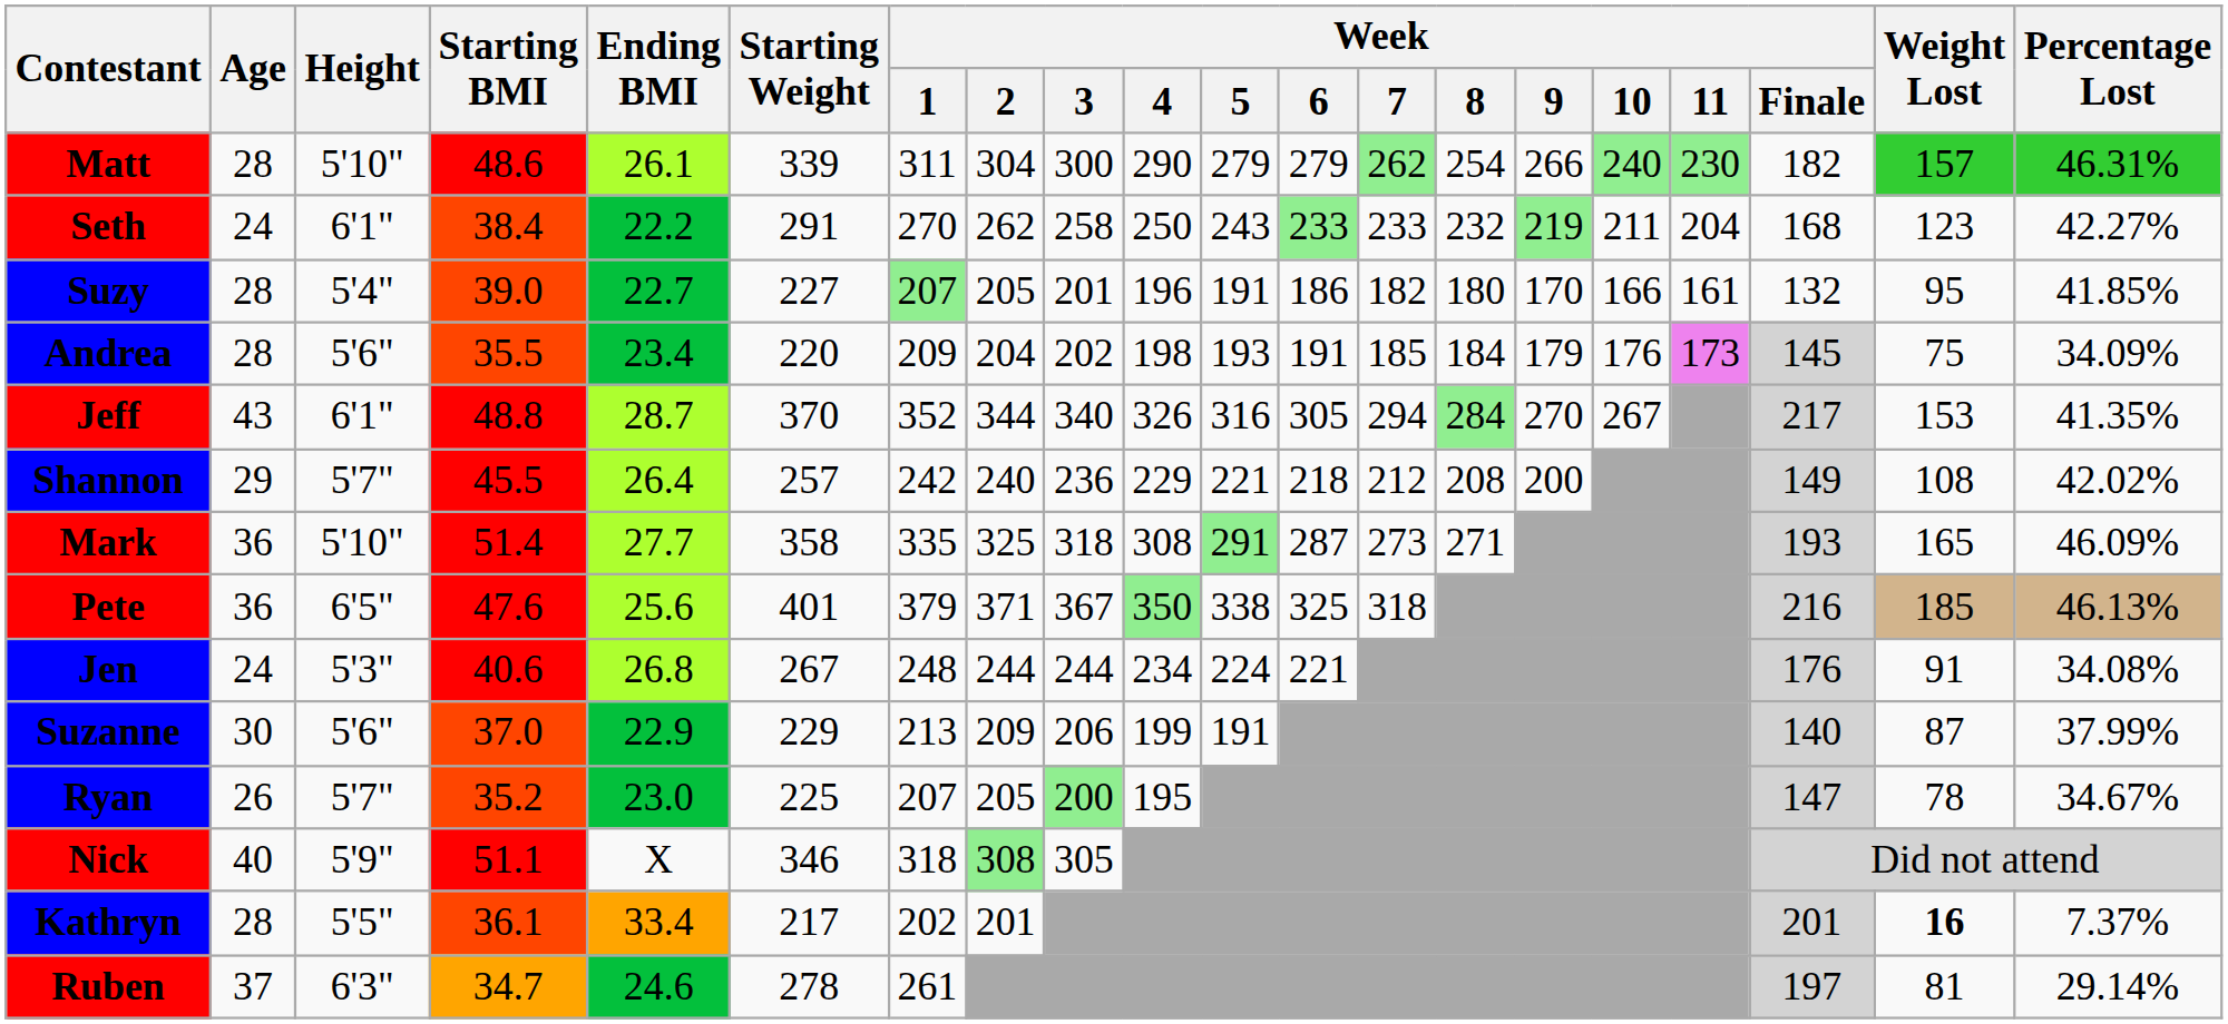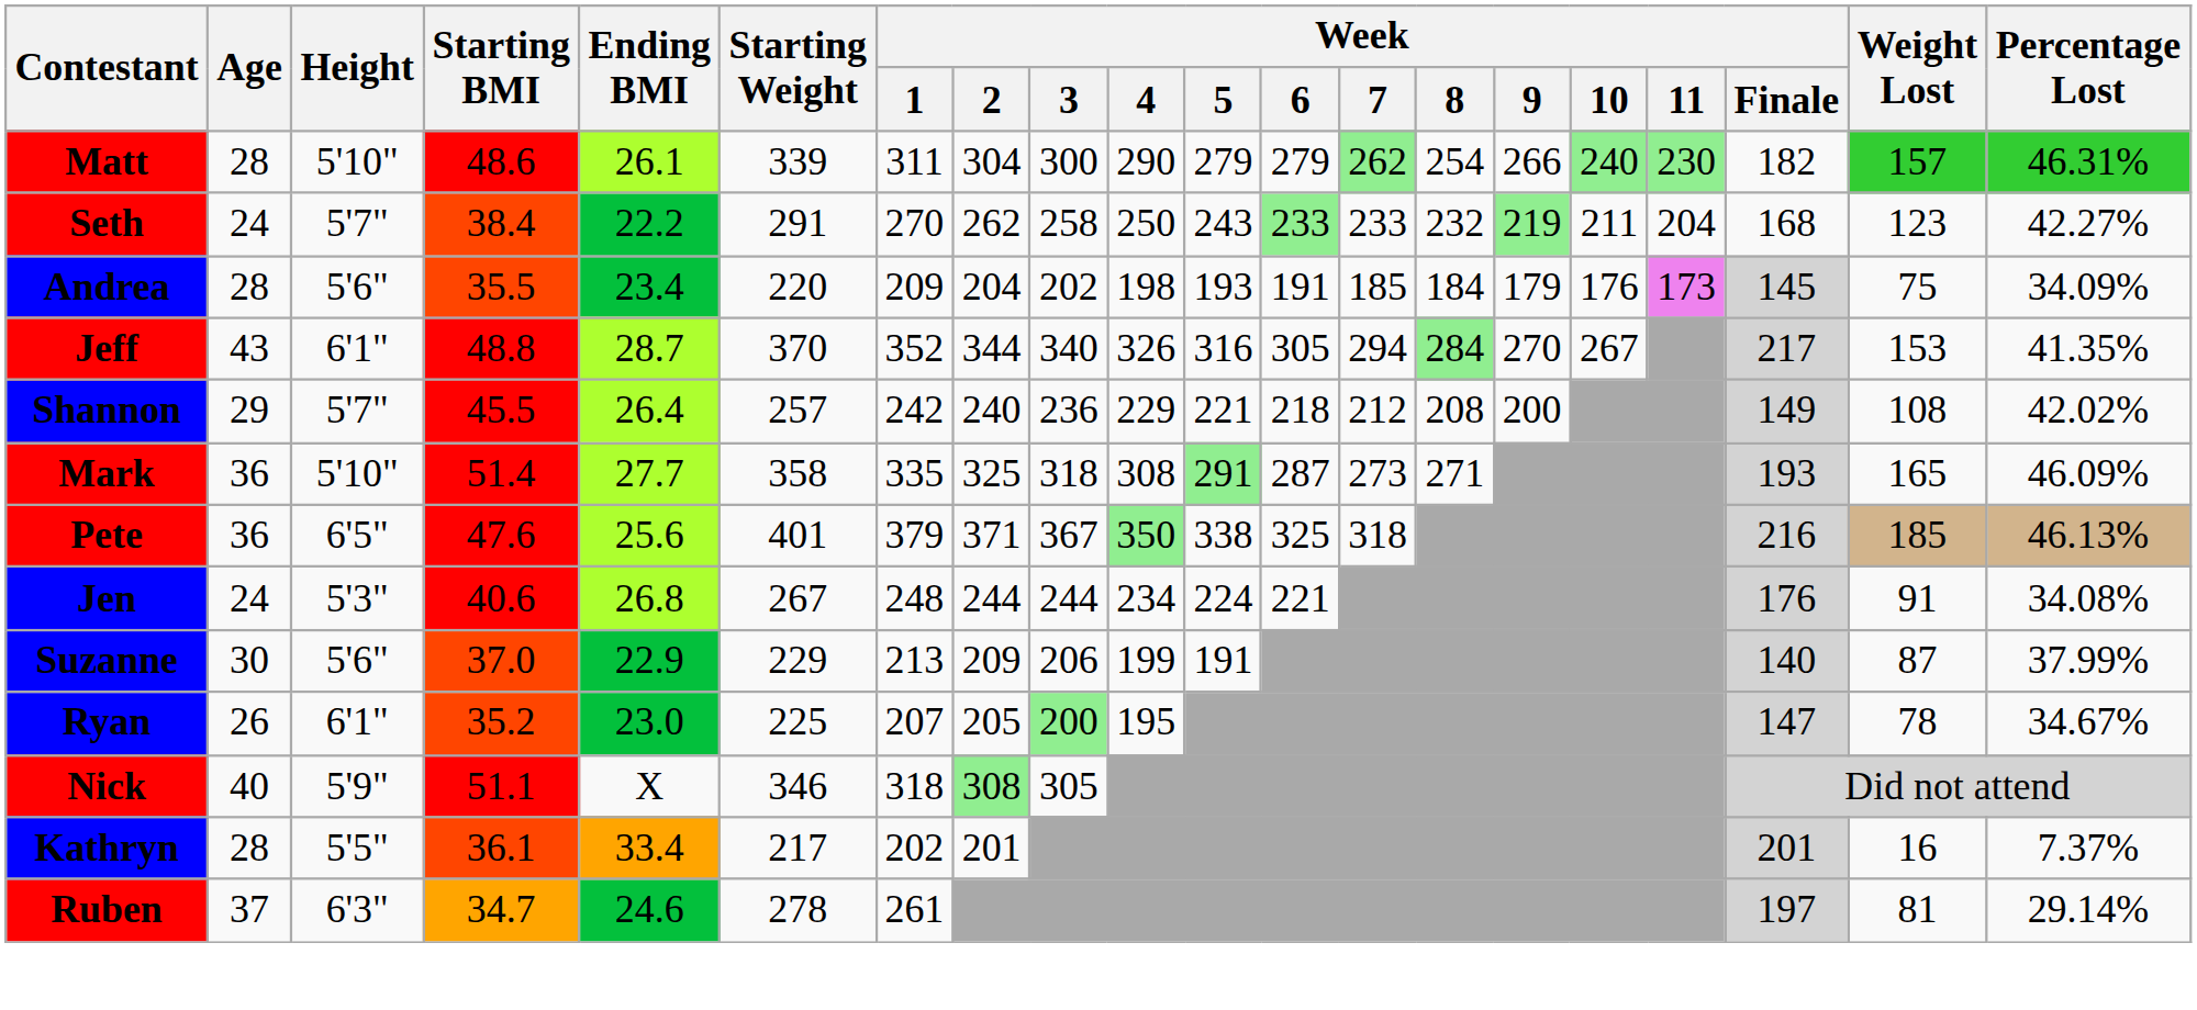Seth | Height: 6'1" -> 5'7"
- row: Suzy | 28 | 5'4" | 39.0 | 22.7 | 227 | 207 | 205 | 201 | 196 | 191 | 186 | 182 | 180 | 170 | 166 | 161 | 132 | 95 | 41.85%
Ryan | Height: 5'7" -> 6'1"
Kathryn | Weight Lost: bold -> normal
